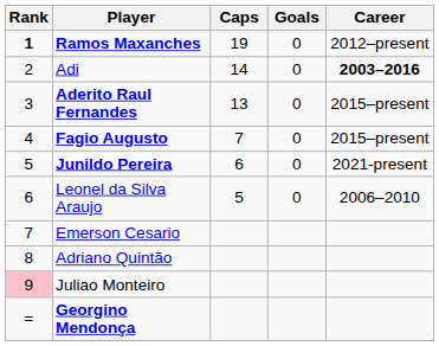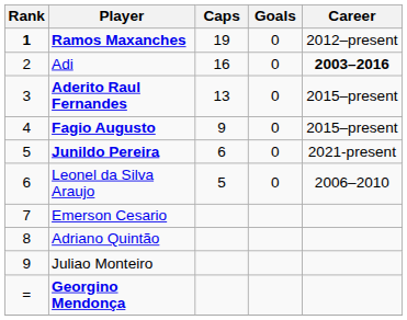Adi | Caps: 14 -> 16
Fagio Augusto | Caps: 7 -> 9
Juliao Monteiro | Rank: pink background -> no background
